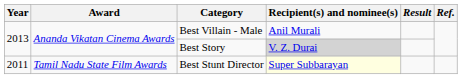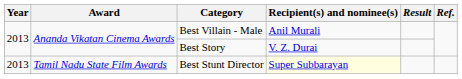Best Story | Recipient(s) and nominee(s): lightgrey background -> no background
Best Stunt Director | Year: 2011 -> 2013
